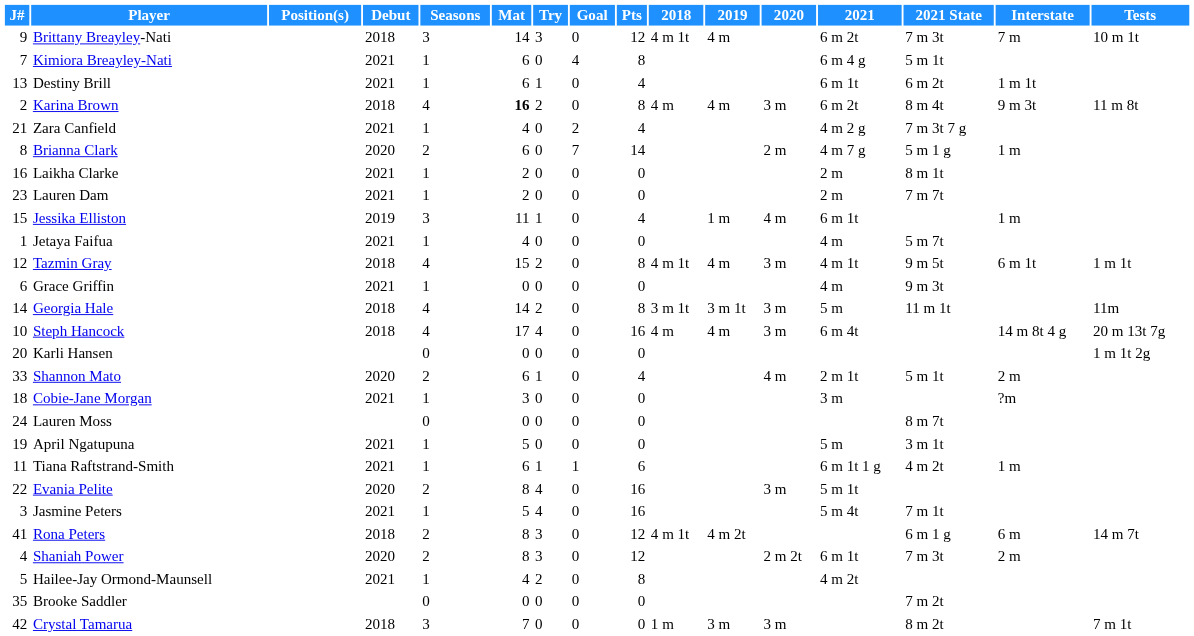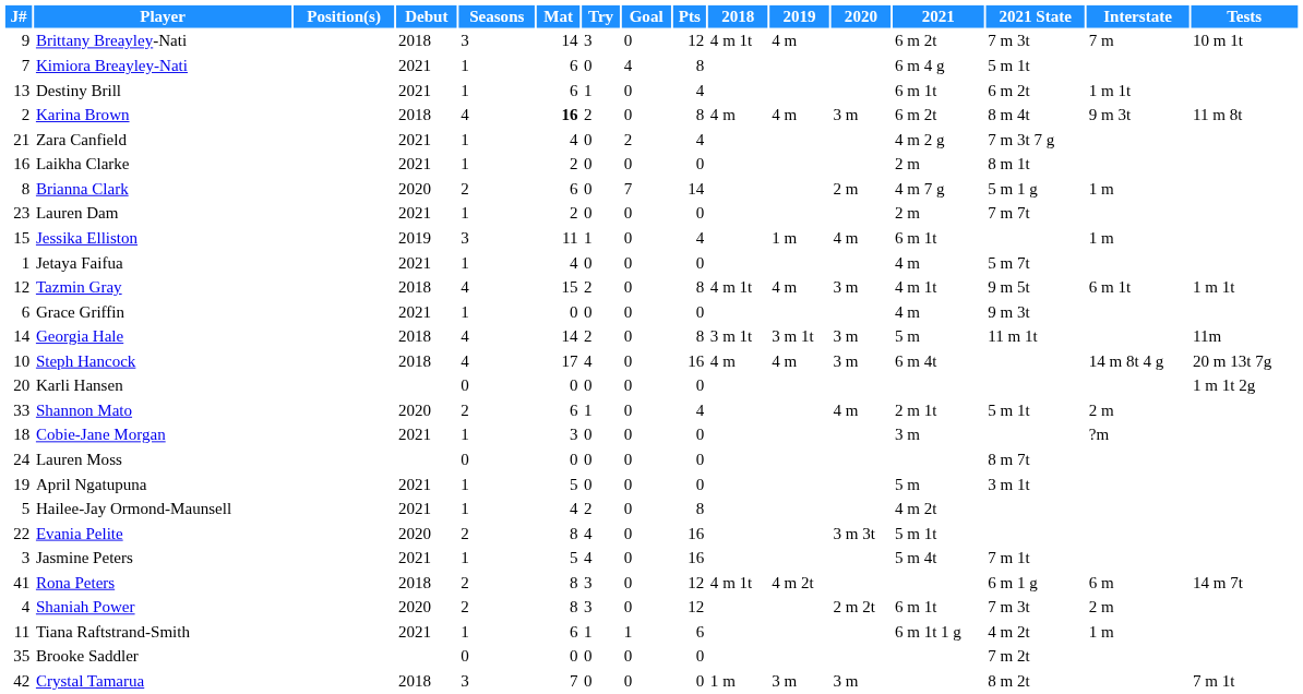rows swapped: Brianna Clark <-> Laikha Clarke
rows swapped: Hailee-Jay Ormond-Maunsell <-> Tiana Raftstrand-Smith
Evania Pelite | 2020: 3 m -> 3 m 3t
